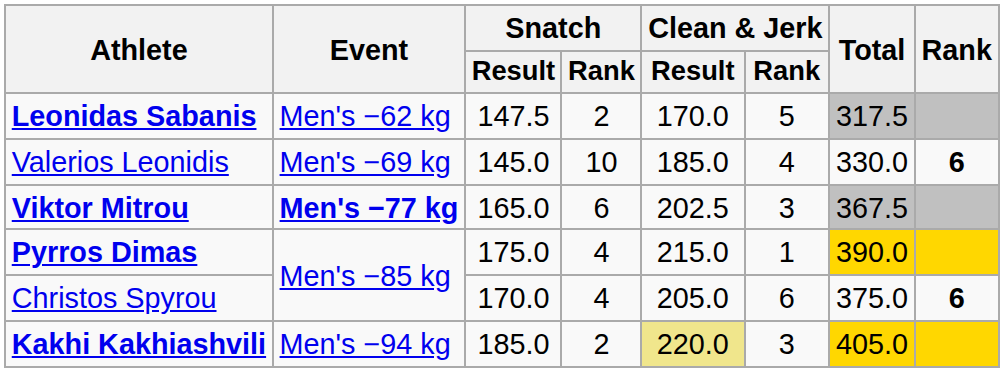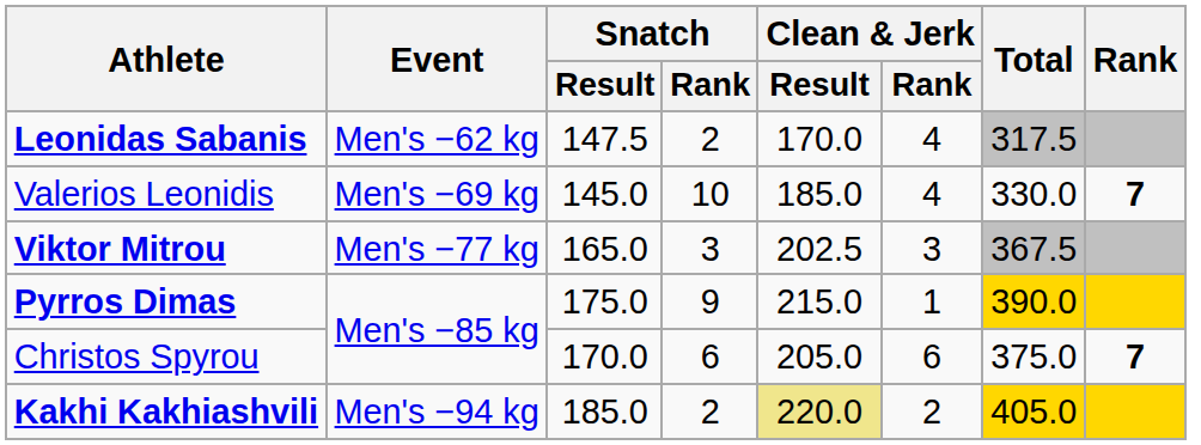Leonidas Sabanis | Clean & Jerk / Rank: 5 -> 4
Valerios Leonidis | Rank: 6 -> 7
Viktor Mitrou | Event: bold -> normal
Viktor Mitrou | Snatch / Rank: 6 -> 3
Pyrros Dimas | Snatch / Rank: 4 -> 9
Christos Spyrou | Snatch / Rank: 4 -> 6
Christos Spyrou | Rank: 6 -> 7
Kakhi Kakhiashvili | Clean & Jerk / Rank: 3 -> 2
